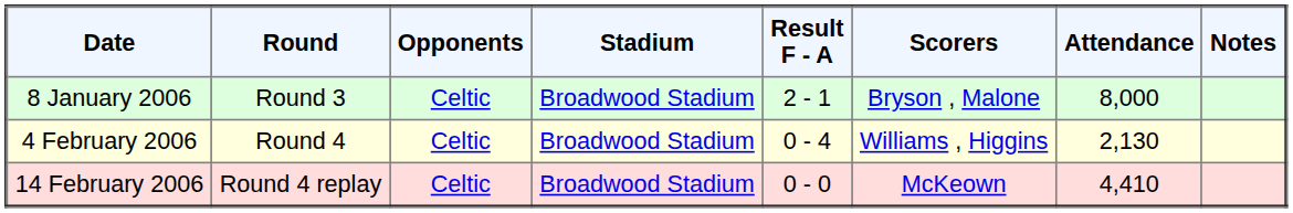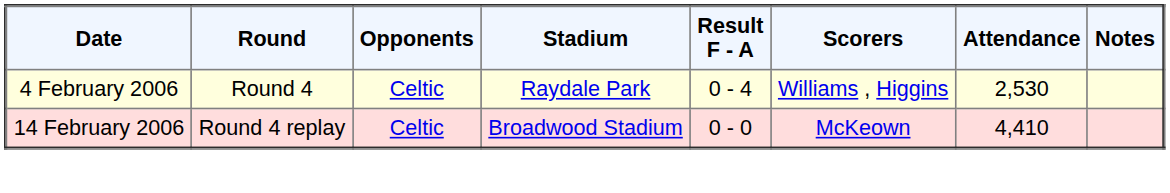- row: 8 January 2006 | Round 3 | Celtic | Broadwood Stadium | 2 - 1 | Bryson , Malone | 8,000
4 February 2006 | Stadium: Broadwood Stadium -> Raydale Park
4 February 2006 | Attendance: 2,130 -> 2,530
